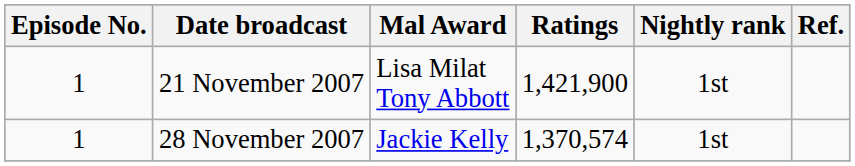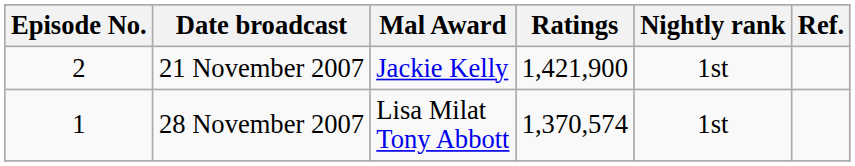21 November 2007 | Episode No.: 1 -> 2
21 November 2007 | Mal Award: Lisa Milat Tony Abbott -> Jackie Kelly
28 November 2007 | Mal Award: Jackie Kelly -> Lisa Milat Tony Abbott
